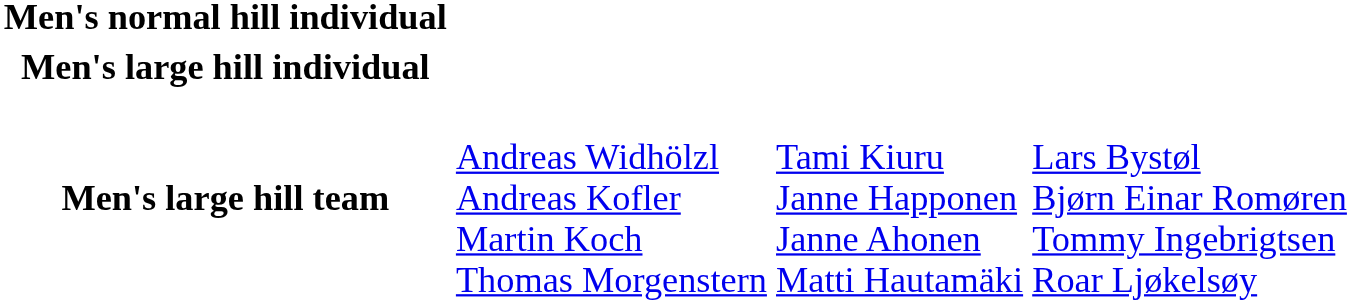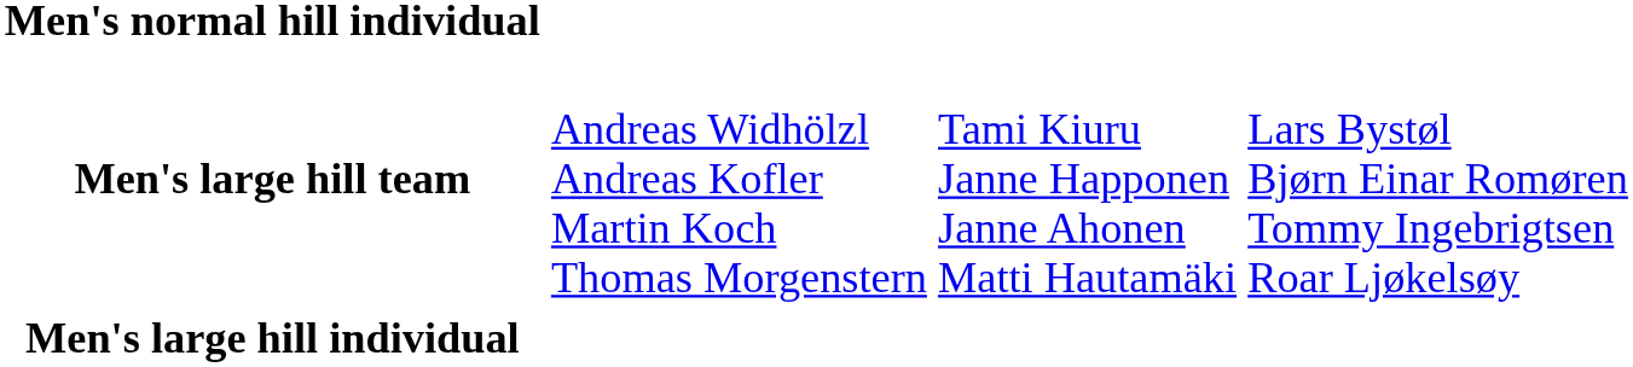rows swapped: Men's large hill individual <-> Men's large hill team
